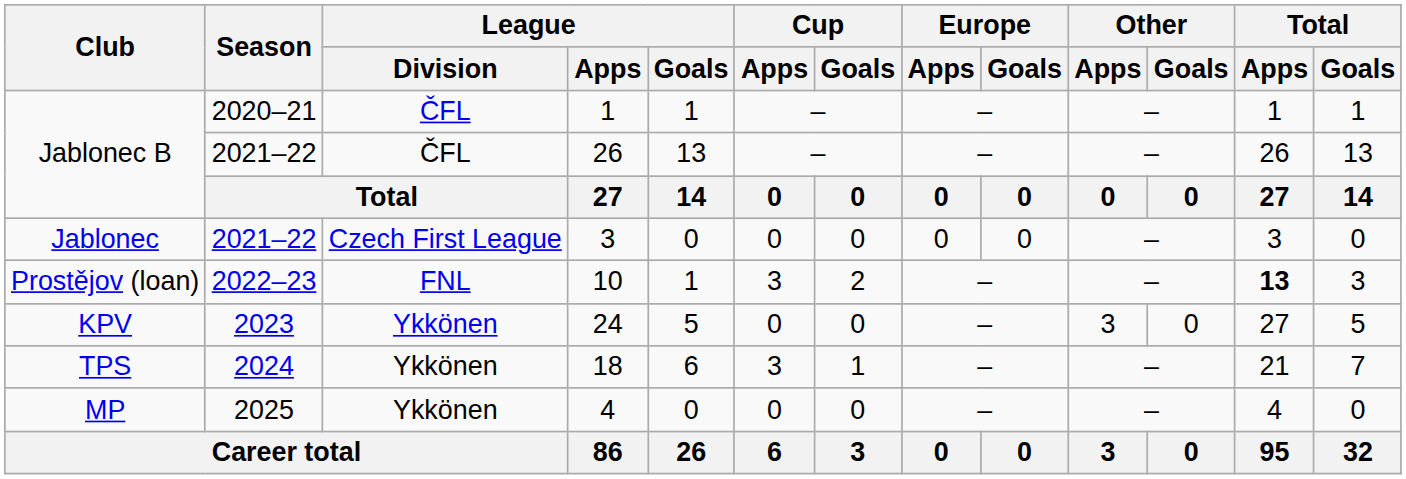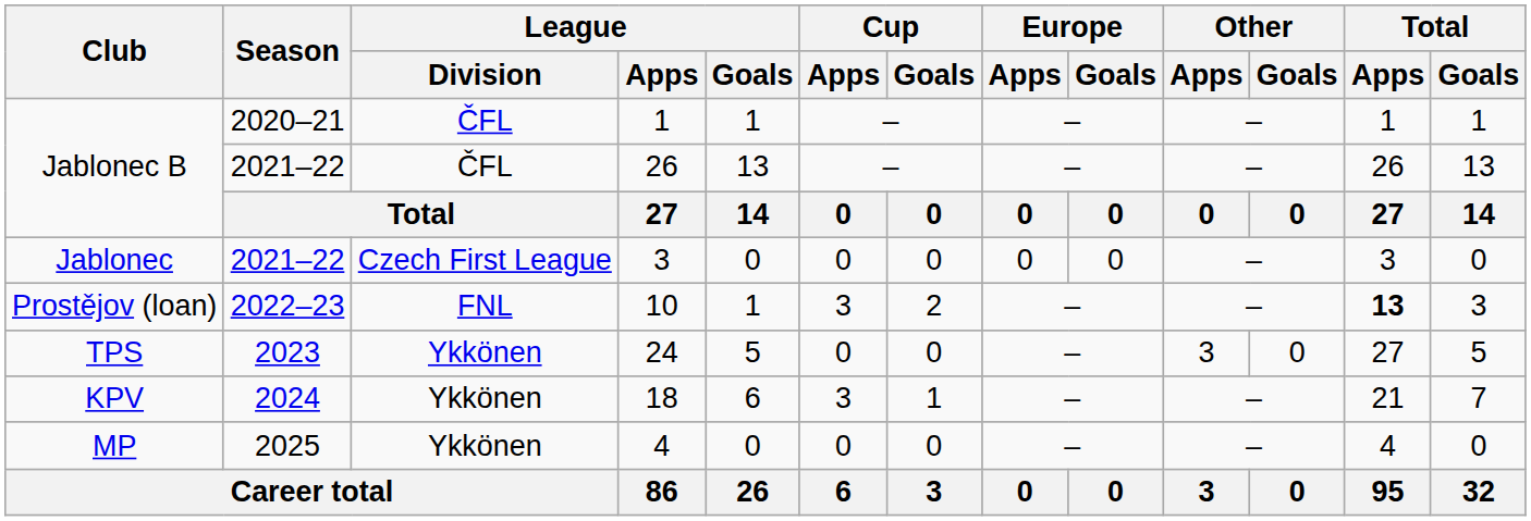24 | Club: KPV -> TPS
18 | Club: TPS -> KPV
